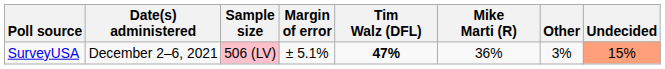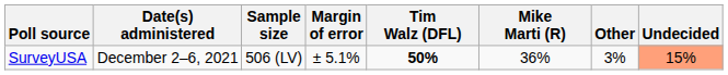SurveyUSA | Sample size: pink background -> no background
SurveyUSA | Tim Walz (DFL): 47% -> 50%
